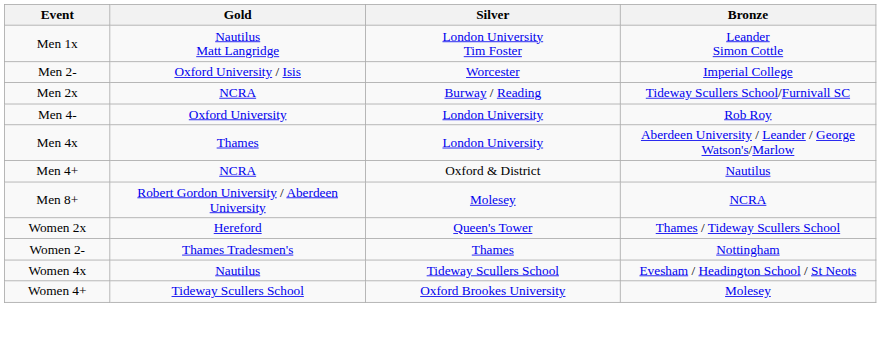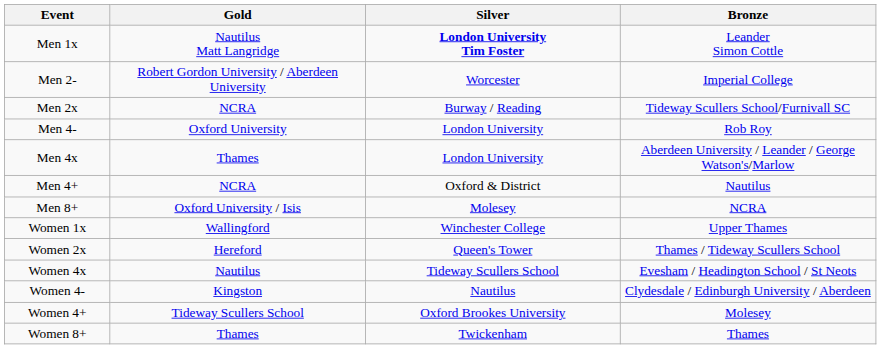Men 1x | Silver: normal -> bold
Men 2- | Gold: Oxford University / Isis -> Robert Gordon University / Aberdeen University
Men 8+ | Gold: Robert Gordon University / Aberdeen University -> Oxford University / Isis
+ row: Women 1x | Wallingford | Winchester College | Upper Thames
- row: Women 2- | Thames Tradesmen's | Thames | Nottingham
+ row: Women 4- | Kingston | Nautilus | Clydesdale / Edinburgh University / Aberdeen
+ row: Women 8+ | Thames | Twickenham | Thames
